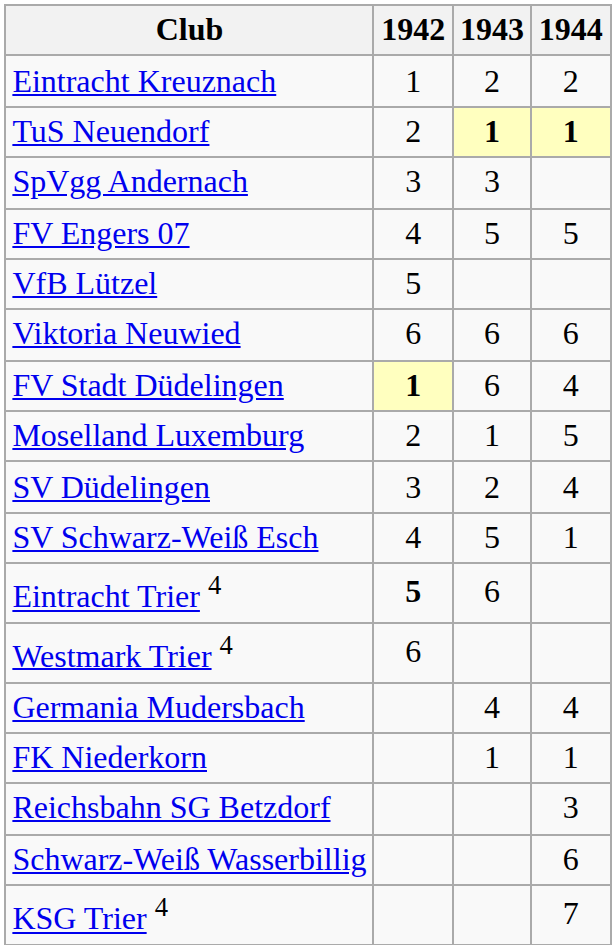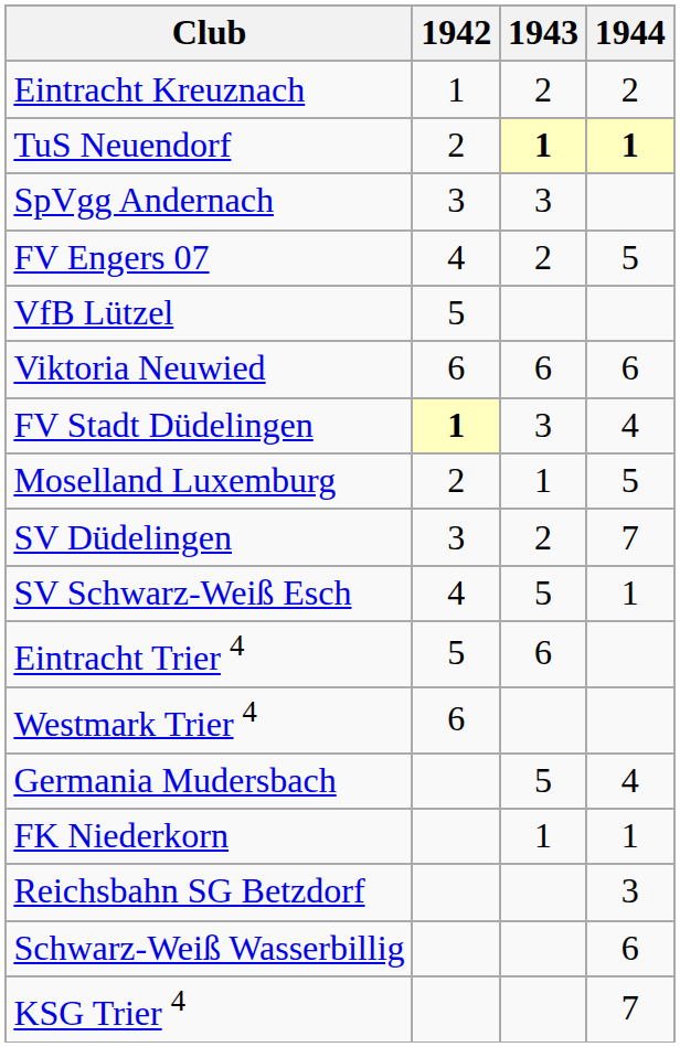FV Engers 07 | 1943: 5 -> 2
FV Stadt Düdelingen | 1943: 6 -> 3
SV Düdelingen | 1944: 4 -> 7
Eintracht Trier 4 | 1942: bold -> normal
Germania Mudersbach | 1943: 4 -> 5
